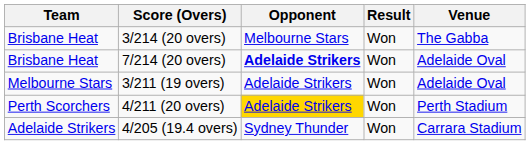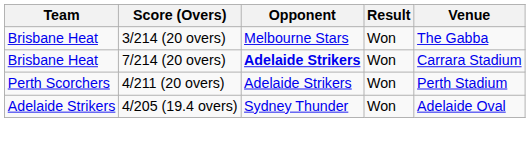7/214 (20 overs) | Venue: Adelaide Oval -> Carrara Stadium
- row: Melbourne Stars | 3/211 (19 overs) | Adelaide Strikers | Won | Adelaide Oval
4/211 (20 overs) | Opponent: gold background -> no background
4/205 (19.4 overs) | Venue: Carrara Stadium -> Adelaide Oval
